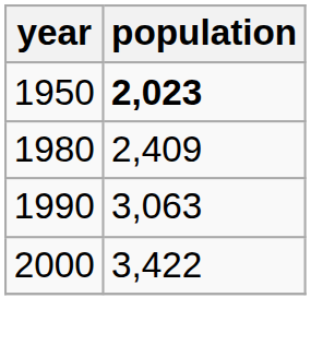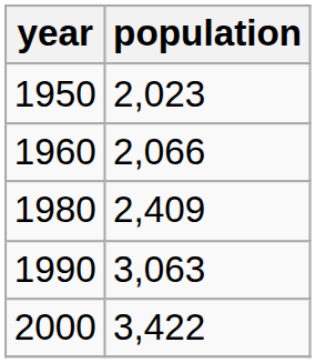1950 | population: bold -> normal
+ row: 1960 | 2,066
